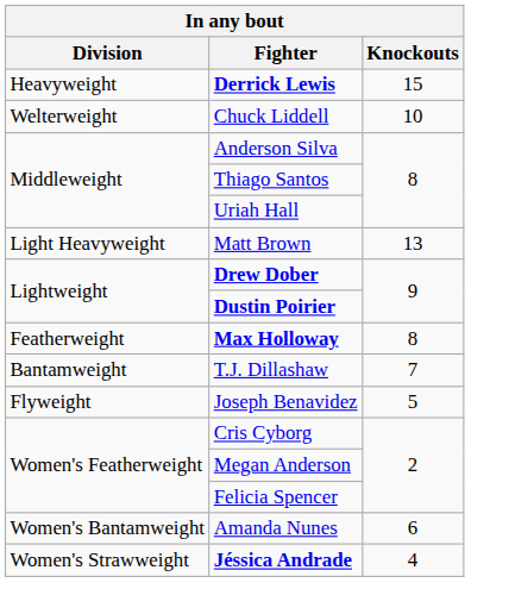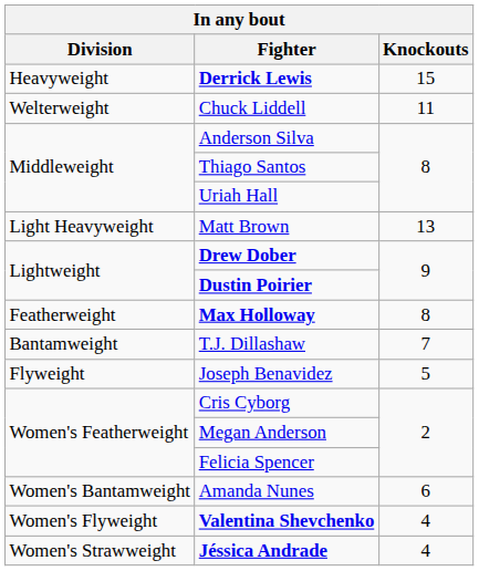Chuck Liddell | Knockouts: 10 -> 11
+ row: Women's Flyweight | Valentina Shevchenko | 4
